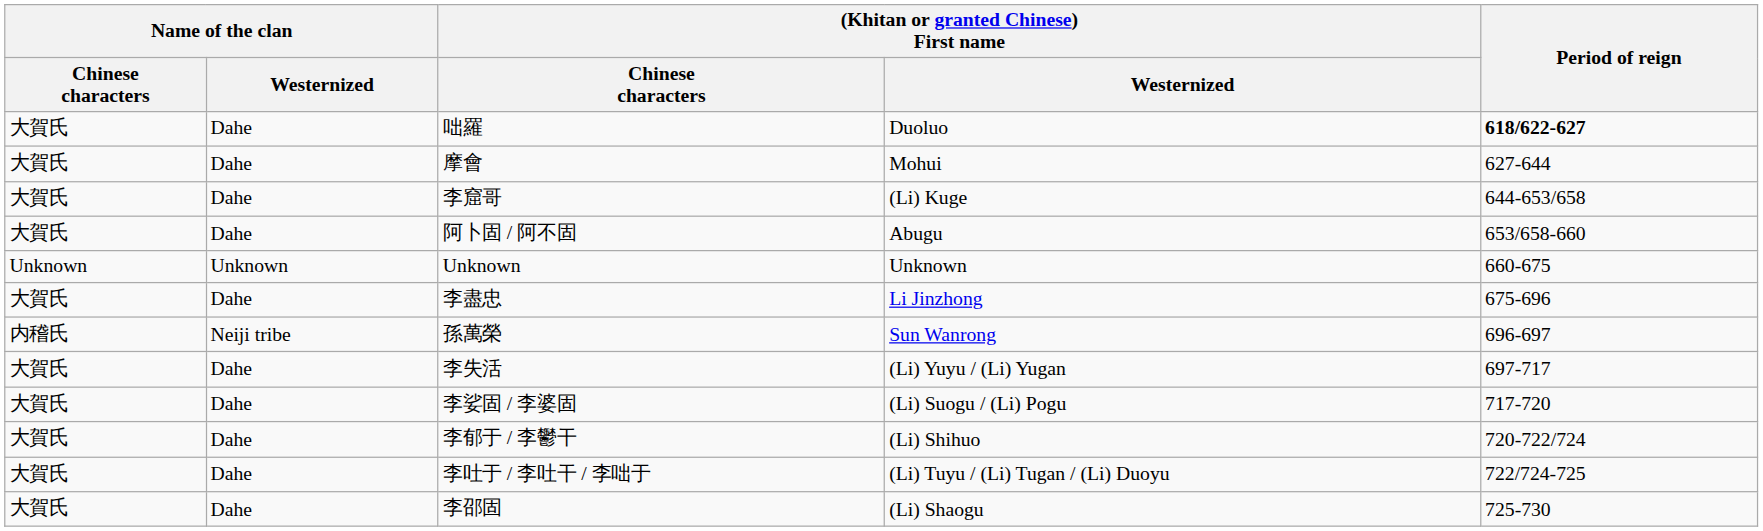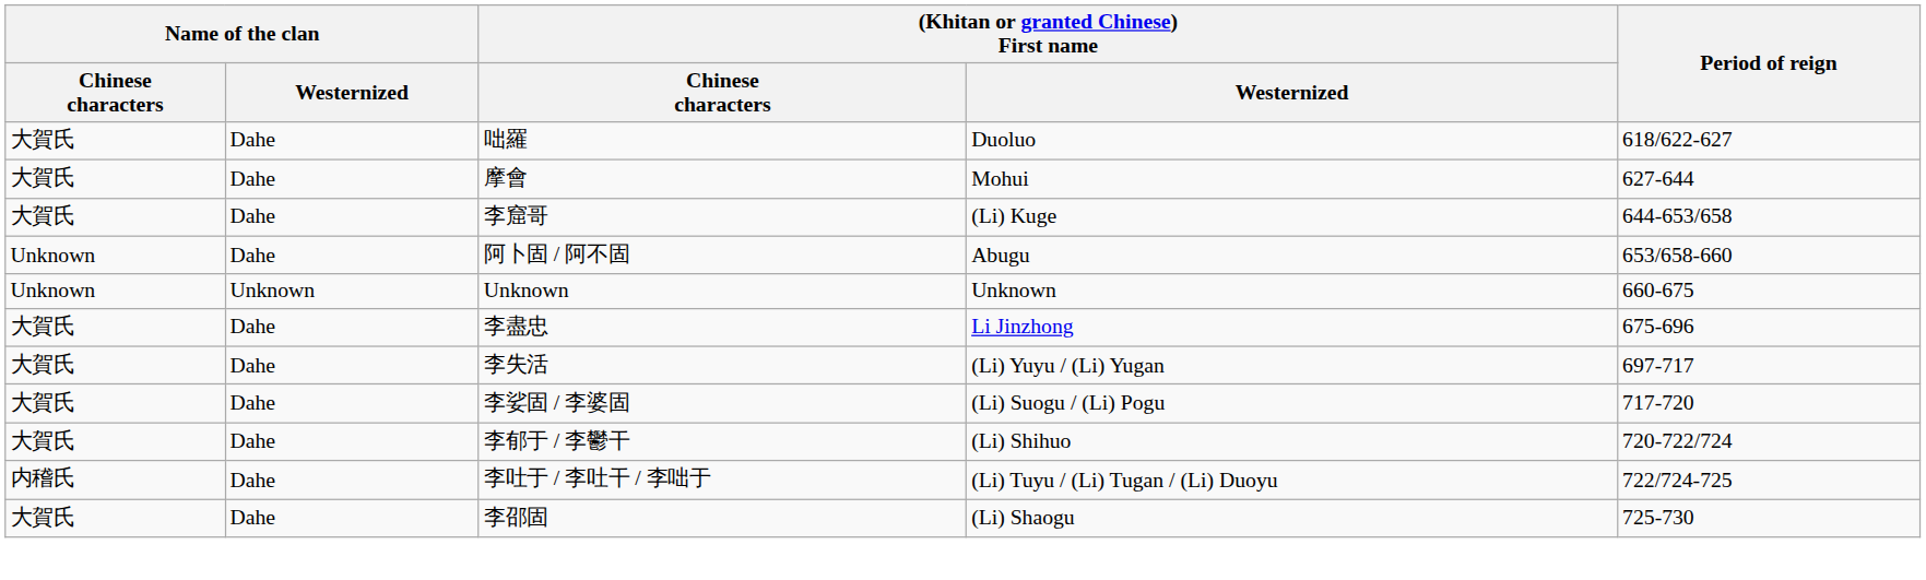咄羅 | Period of reign: bold -> normal
阿卜固 / 阿不固 | Name of the clan / Chinese characters: 大賀氏 -> Unknown
- row: 内稽氏 | Neiji tribe | 孫萬榮 | Sun Wanrong | 696-697
李吐于 / 李吐干 / 李咄于 | Name of the clan / Chinese characters: 大賀氏 -> 内稽氏
